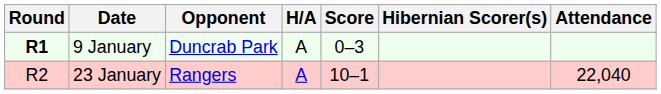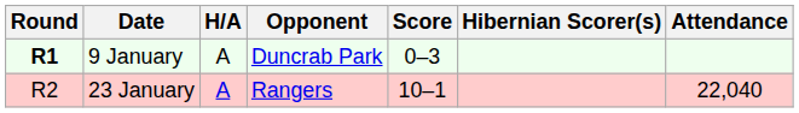columns swapped: Opponent <-> H/A
